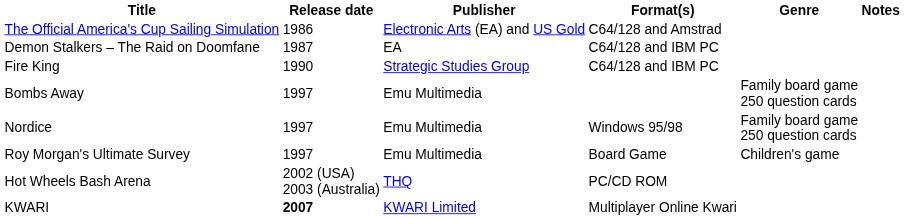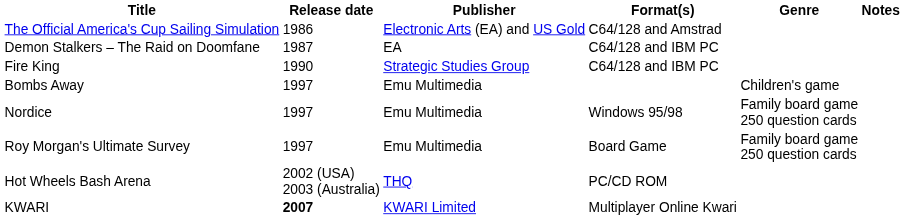Bombs Away | Genre: Family board game 250 question cards -> Children's game
Roy Morgan's Ultimate Survey | Genre: Children's game -> Family board game 250 question cards
